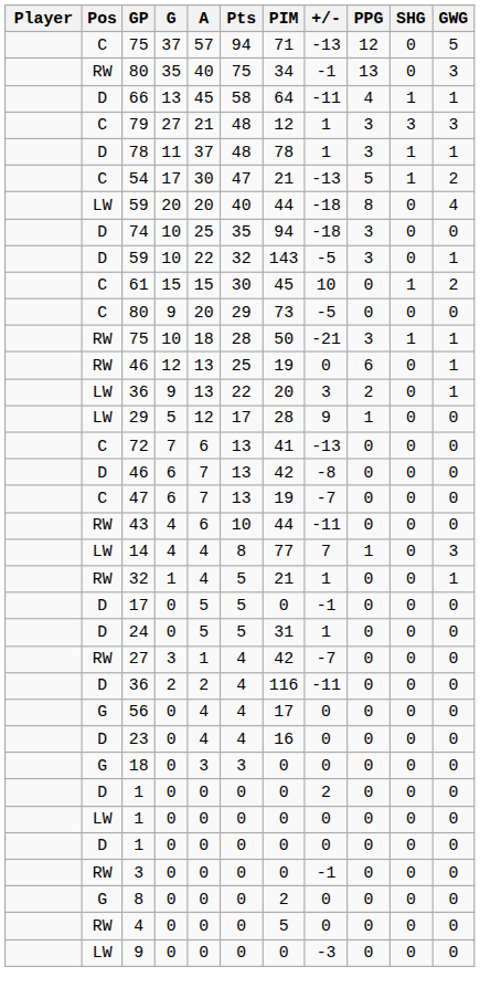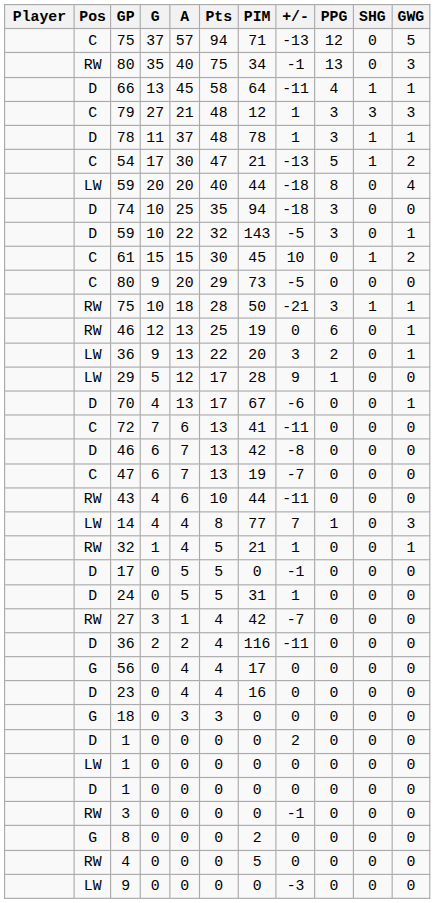+ row: D | 70 | 4 | 13 | 17 | 67 | -6 | 0 | 0 | 1
72 | +/-: -13 -> -11
